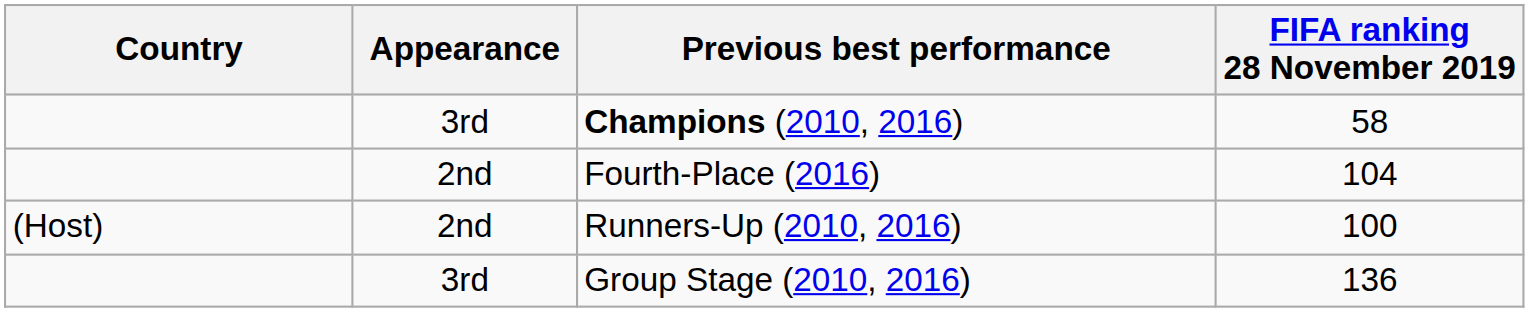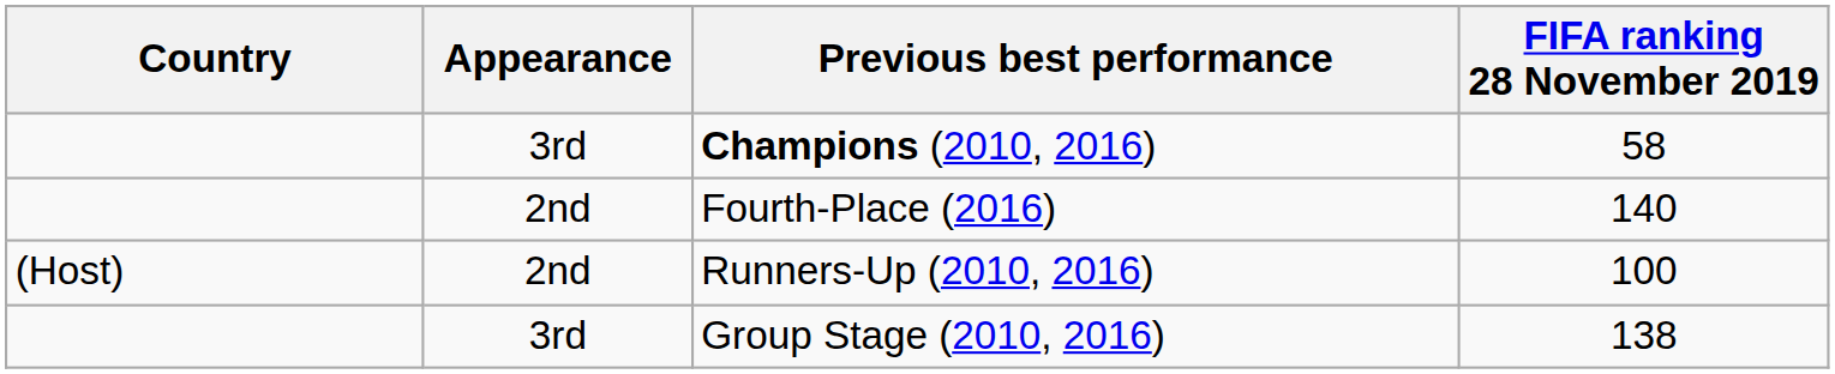Fourth-Place (2016) | FIFA ranking 28 November 2019: 104 -> 140
Group Stage (2010, 2016) | FIFA ranking 28 November 2019: 136 -> 138
